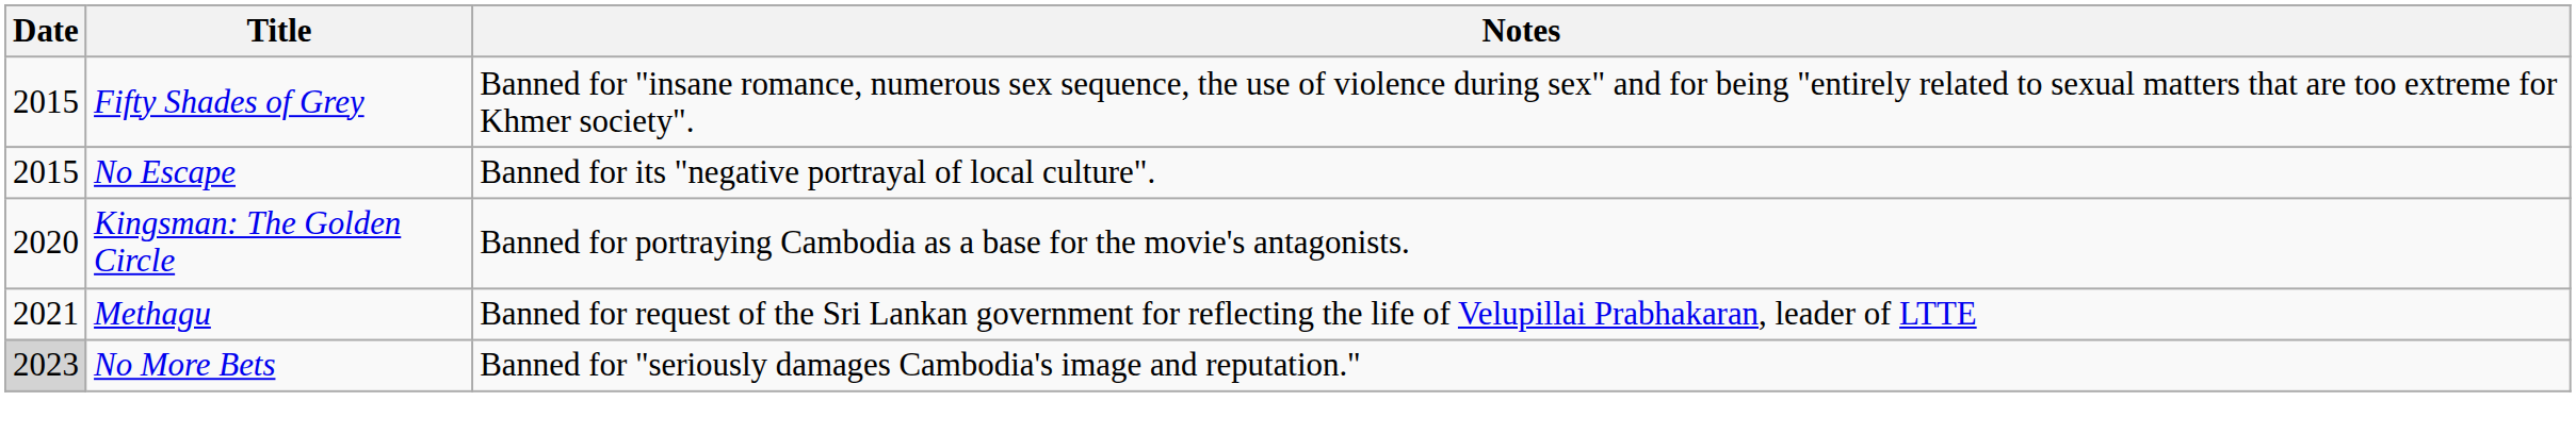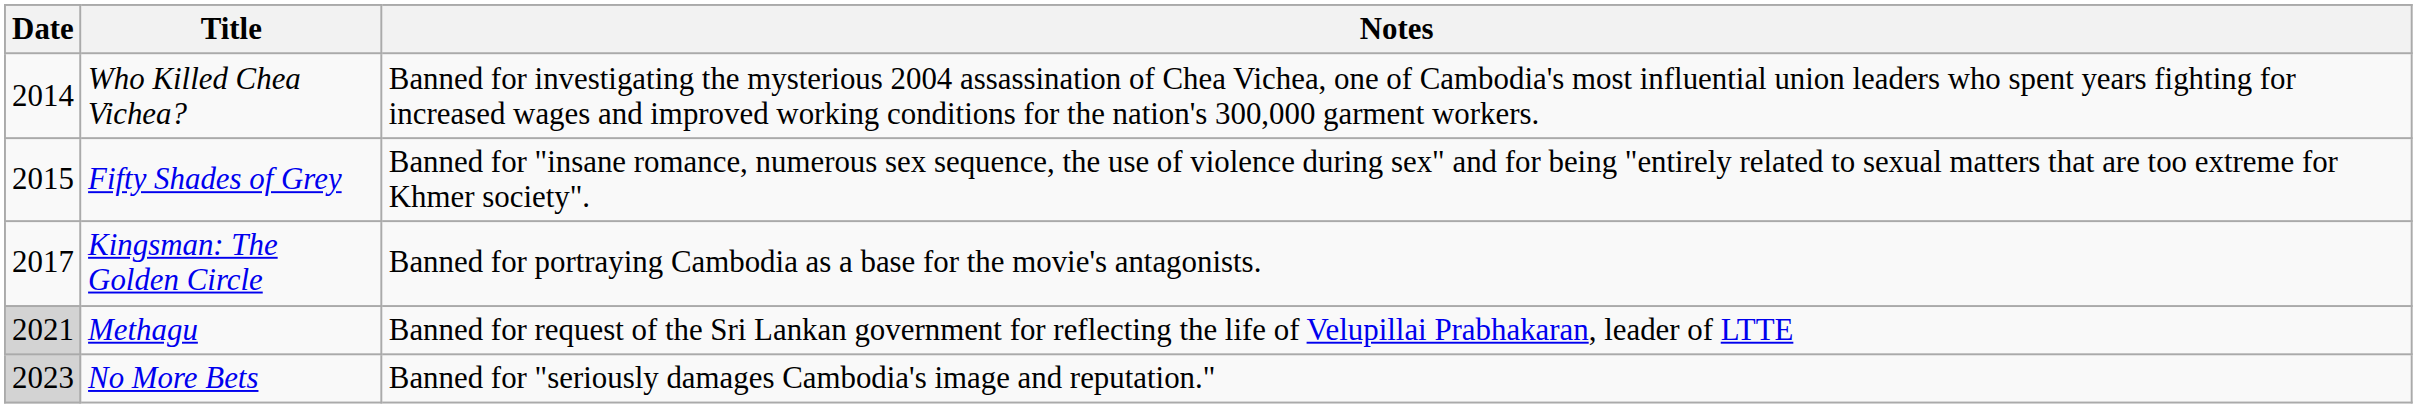+ row: 2014 | Who Killed Chea Vichea? | Banned for investigating the mysterious 2004 assassination of Chea Vichea, one of Cambodia's most influential union leaders who spent years fighting for increased wages and improved working conditions for the nation's 300,000 garment workers.
- row: 2015 | No Escape | Banned for its "negative portrayal of local culture".
Kingsman: The Golden Circle | Date: 2020 -> 2017
Methagu | Date: no background -> lightgrey background
